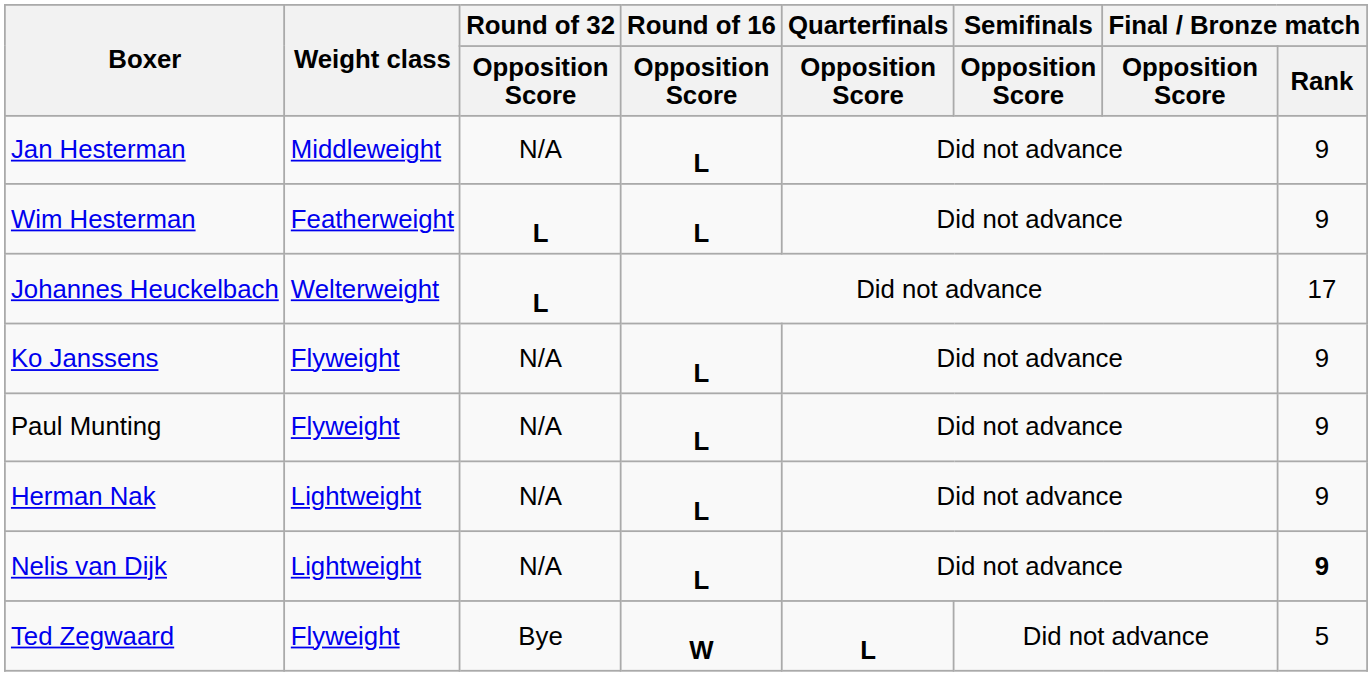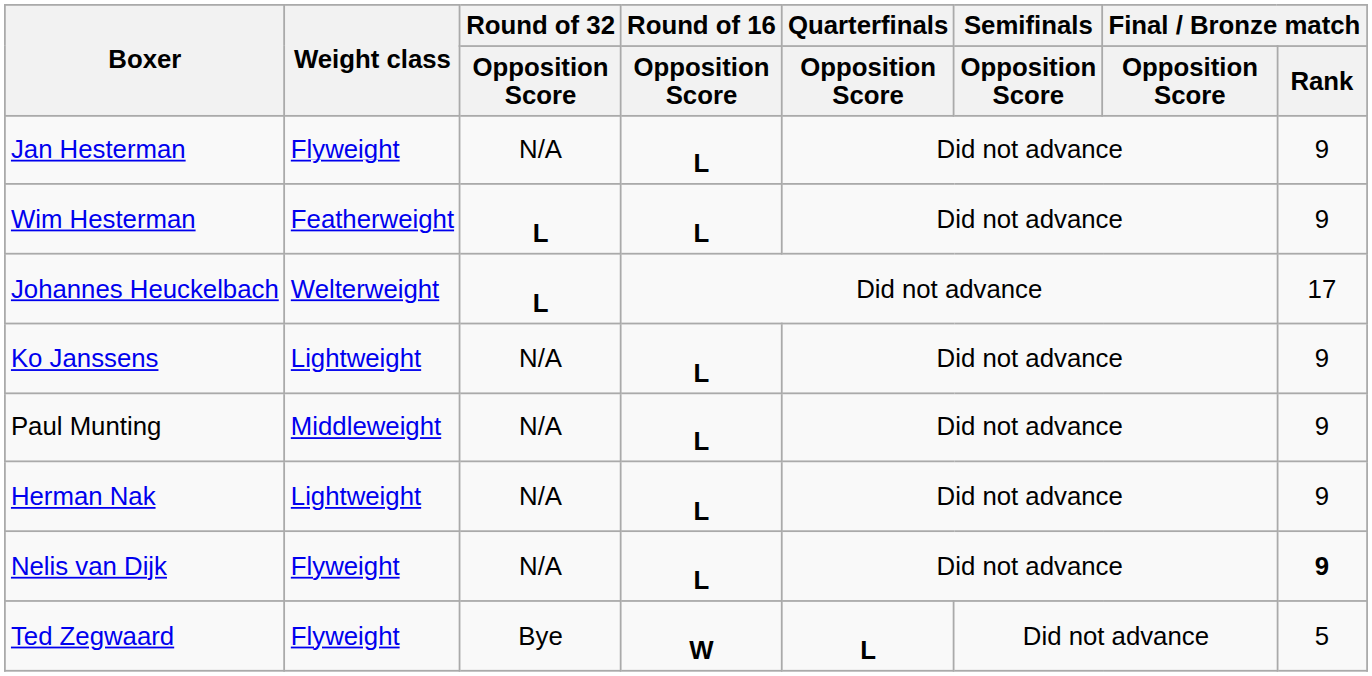Jan Hesterman | Weight class: Middleweight -> Flyweight
Ko Janssens | Weight class: Flyweight -> Lightweight
Paul Munting | Weight class: Flyweight -> Middleweight
Nelis van Dijk | Weight class: Lightweight -> Flyweight
